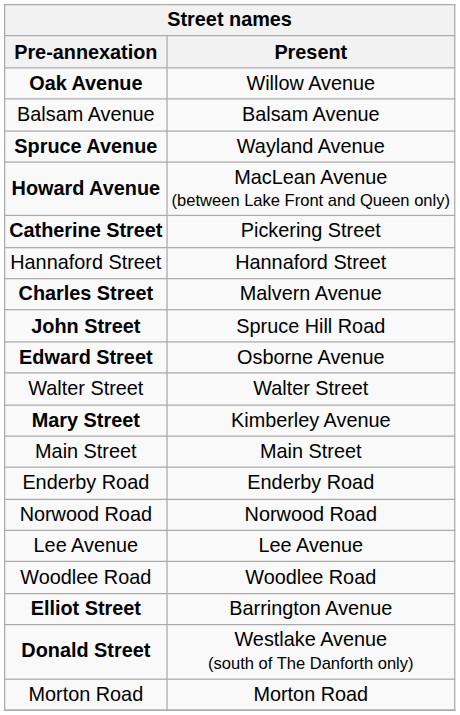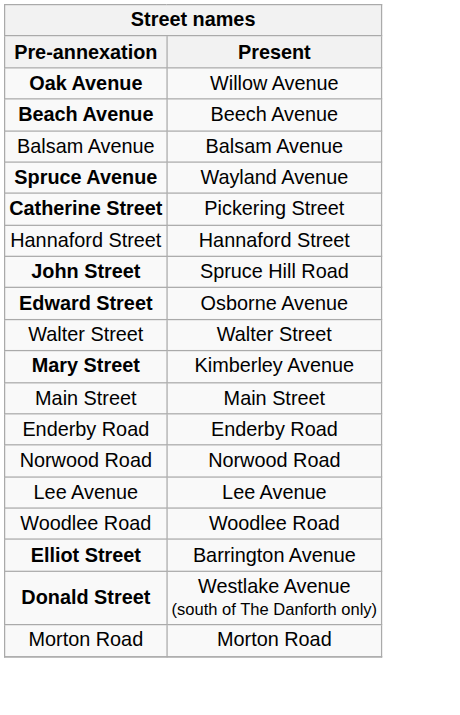+ row: Beach Avenue | Beech Avenue
- row: Howard Avenue | MacLean Avenue (between Lake Front and Queen only)
- row: Charles Street | Malvern Avenue
